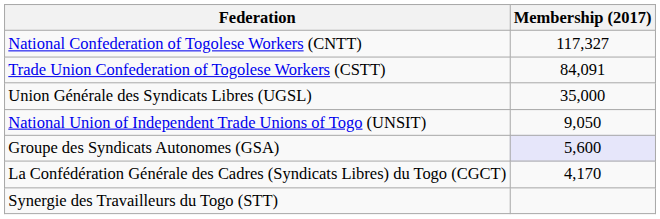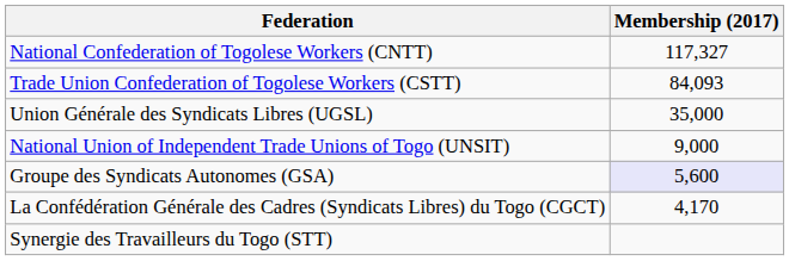Trade Union Confederation of Togolese Workers (CSTT) | Membership (2017): 84,091 -> 84,093
National Union of Independent Trade Unions of Togo (UNSIT) | Membership (2017): 9,050 -> 9,000
